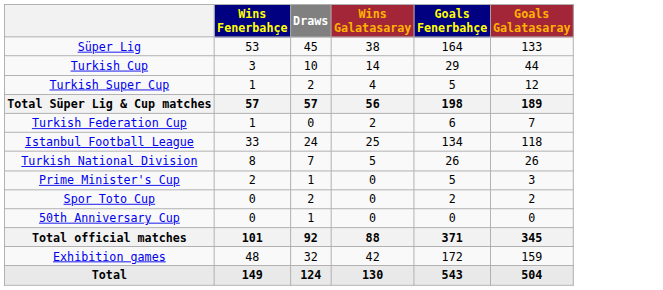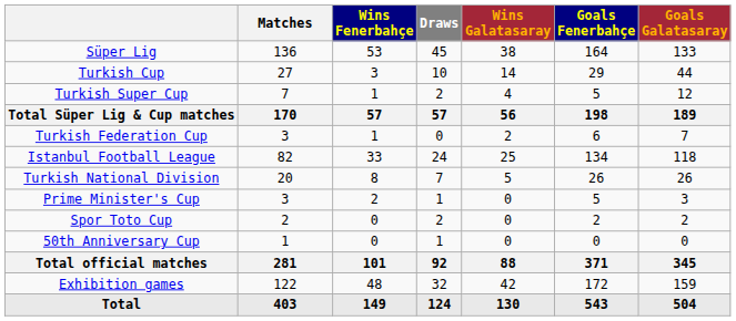+ column: Matches | 136 | 27 | 7 | 170 | 3 | 82 | 20 | 3 | 2 | 1 | 281 | 122 | 403
